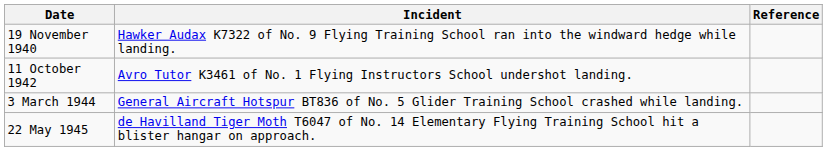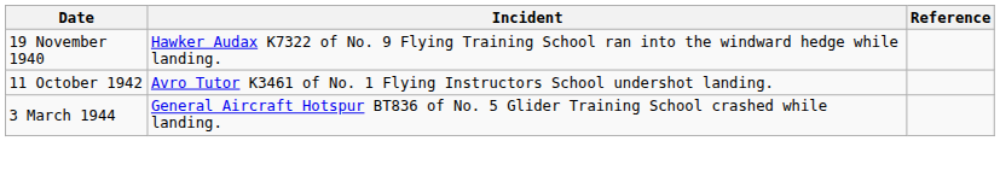- row: 22 May 1945 | de Havilland Tiger Moth T6047 of No. 14 Elementary Flying Training School hit a blister hangar on approach.
